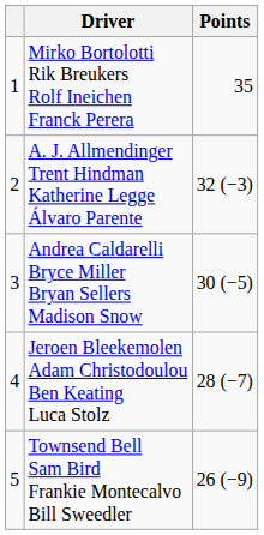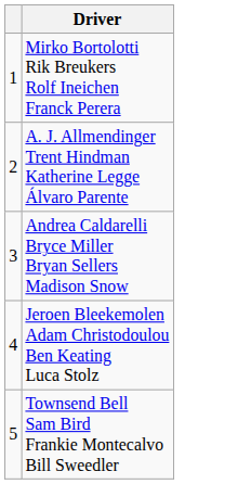- column: Points | 35 | 32 (−3) | 30 (−5) | 28 (−7) | 26 (−9)
